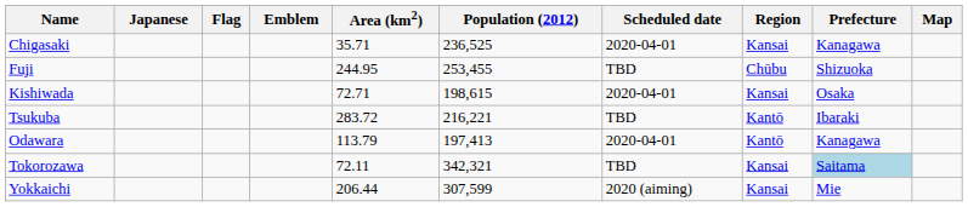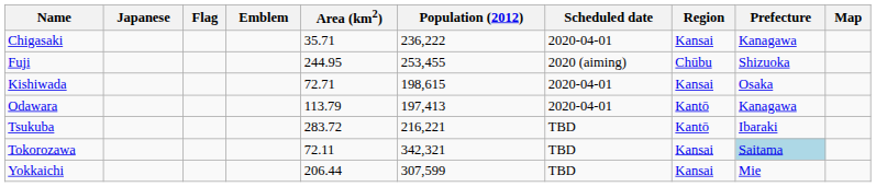Chigasaki | Population (2012): 236,525 -> 236,222
Fuji | Scheduled date: TBD -> 2020 (aiming)
rows swapped: Odawara <-> Tsukuba
Yokkaichi | Scheduled date: 2020 (aiming) -> TBD
